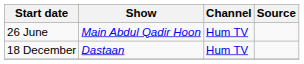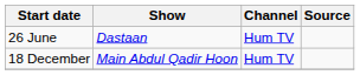26 June | Show: Main Abdul Qadir Hoon -> Dastaan
18 December | Show: Dastaan -> Main Abdul Qadir Hoon
